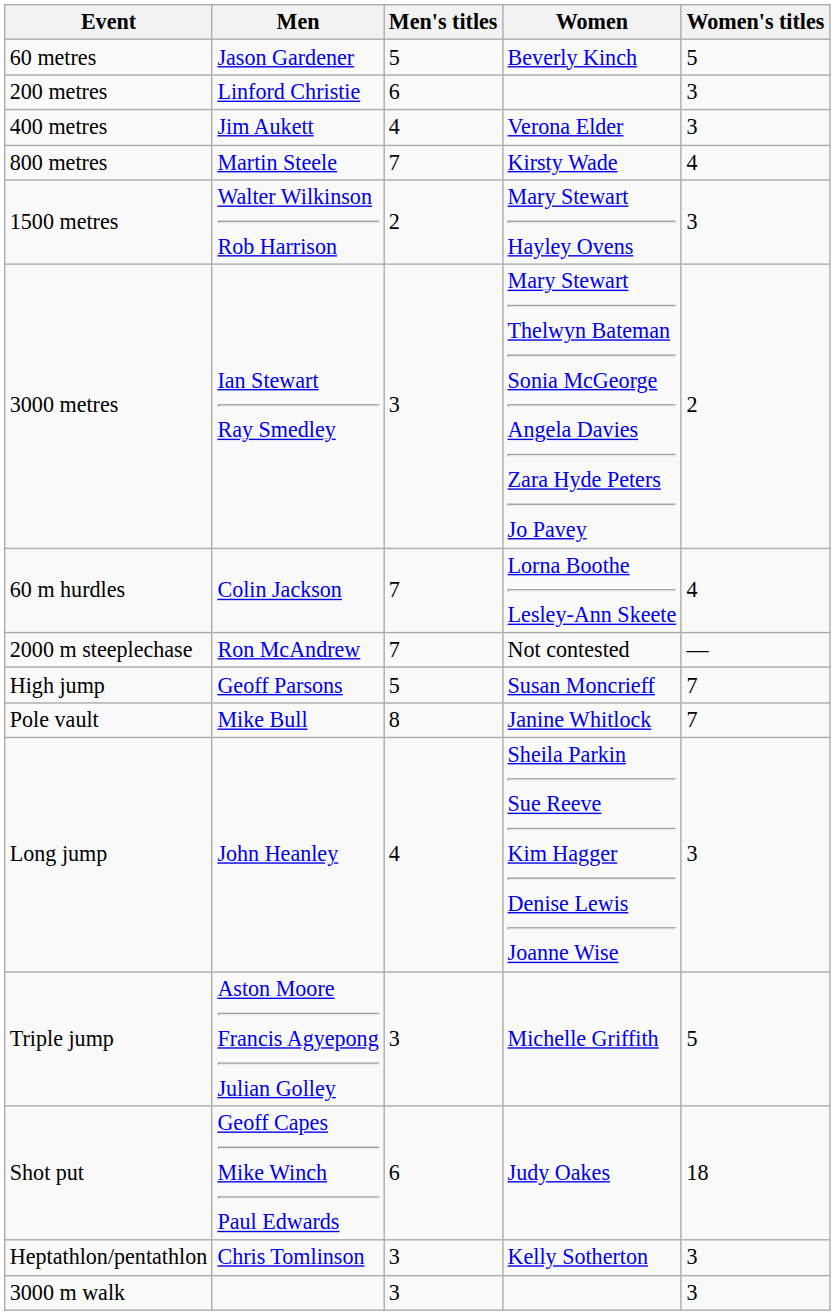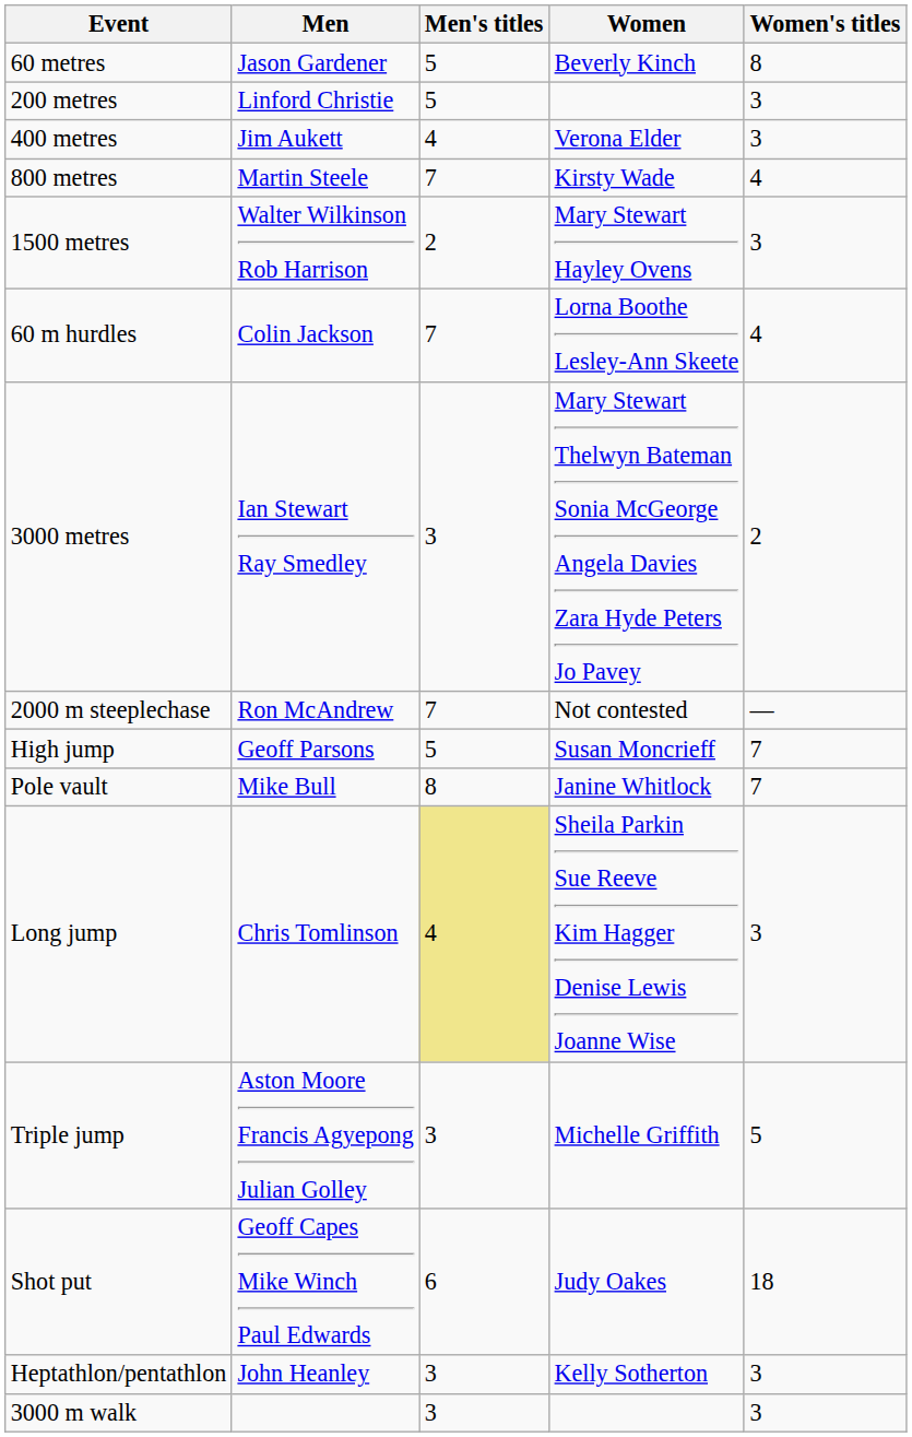60 metres | Women's titles: 5 -> 8
200 metres | Men's titles: 6 -> 5
rows swapped: 3000 metres <-> 60 m hurdles
Long jump | Men: John Heanley -> Chris Tomlinson
Long jump | Men's titles: no background -> khaki background
Heptathlon/pentathlon | Men: Chris Tomlinson -> John Heanley
